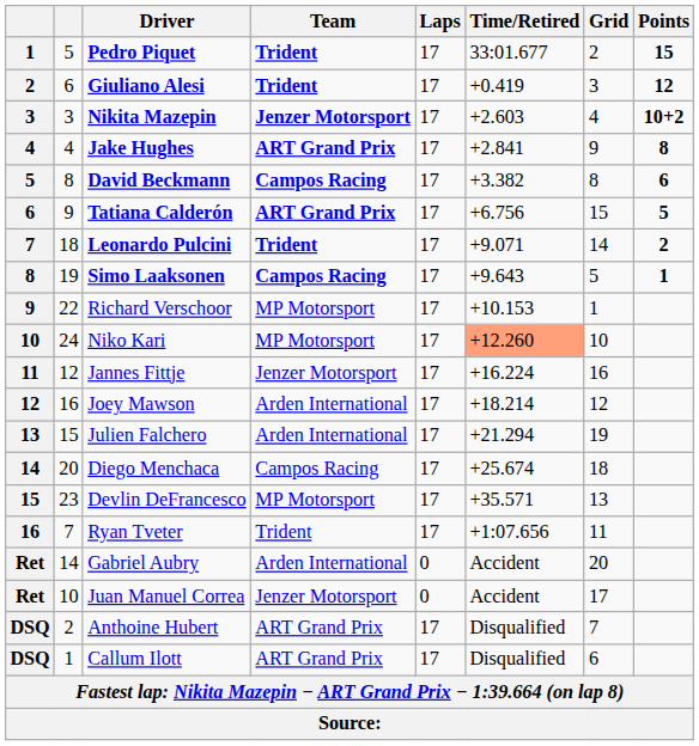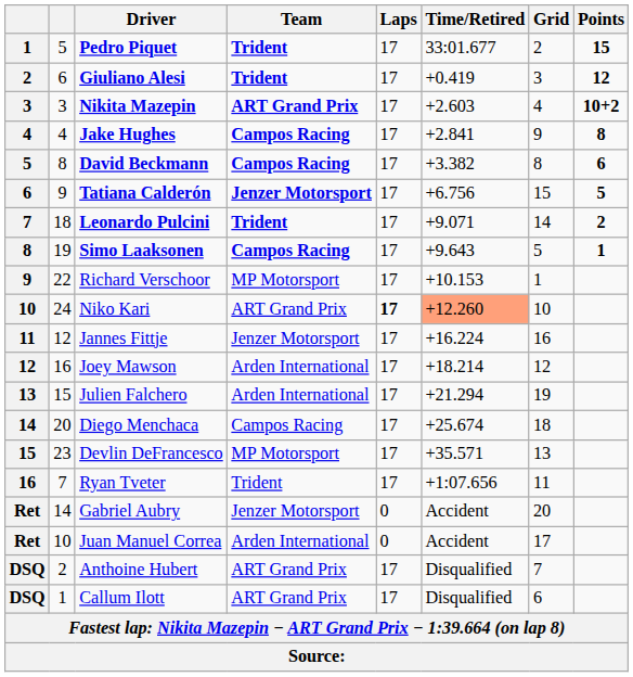Nikita Mazepin | Team: Jenzer Motorsport -> ART Grand Prix
Jake Hughes | Team: ART Grand Prix -> Campos Racing
Tatiana Calderón | Team: ART Grand Prix -> Jenzer Motorsport
Niko Kari | Team: MP Motorsport -> ART Grand Prix
Niko Kari | Laps: normal -> bold
Gabriel Aubry | Team: Arden International -> Jenzer Motorsport
Juan Manuel Correa | Team: Jenzer Motorsport -> Arden International
